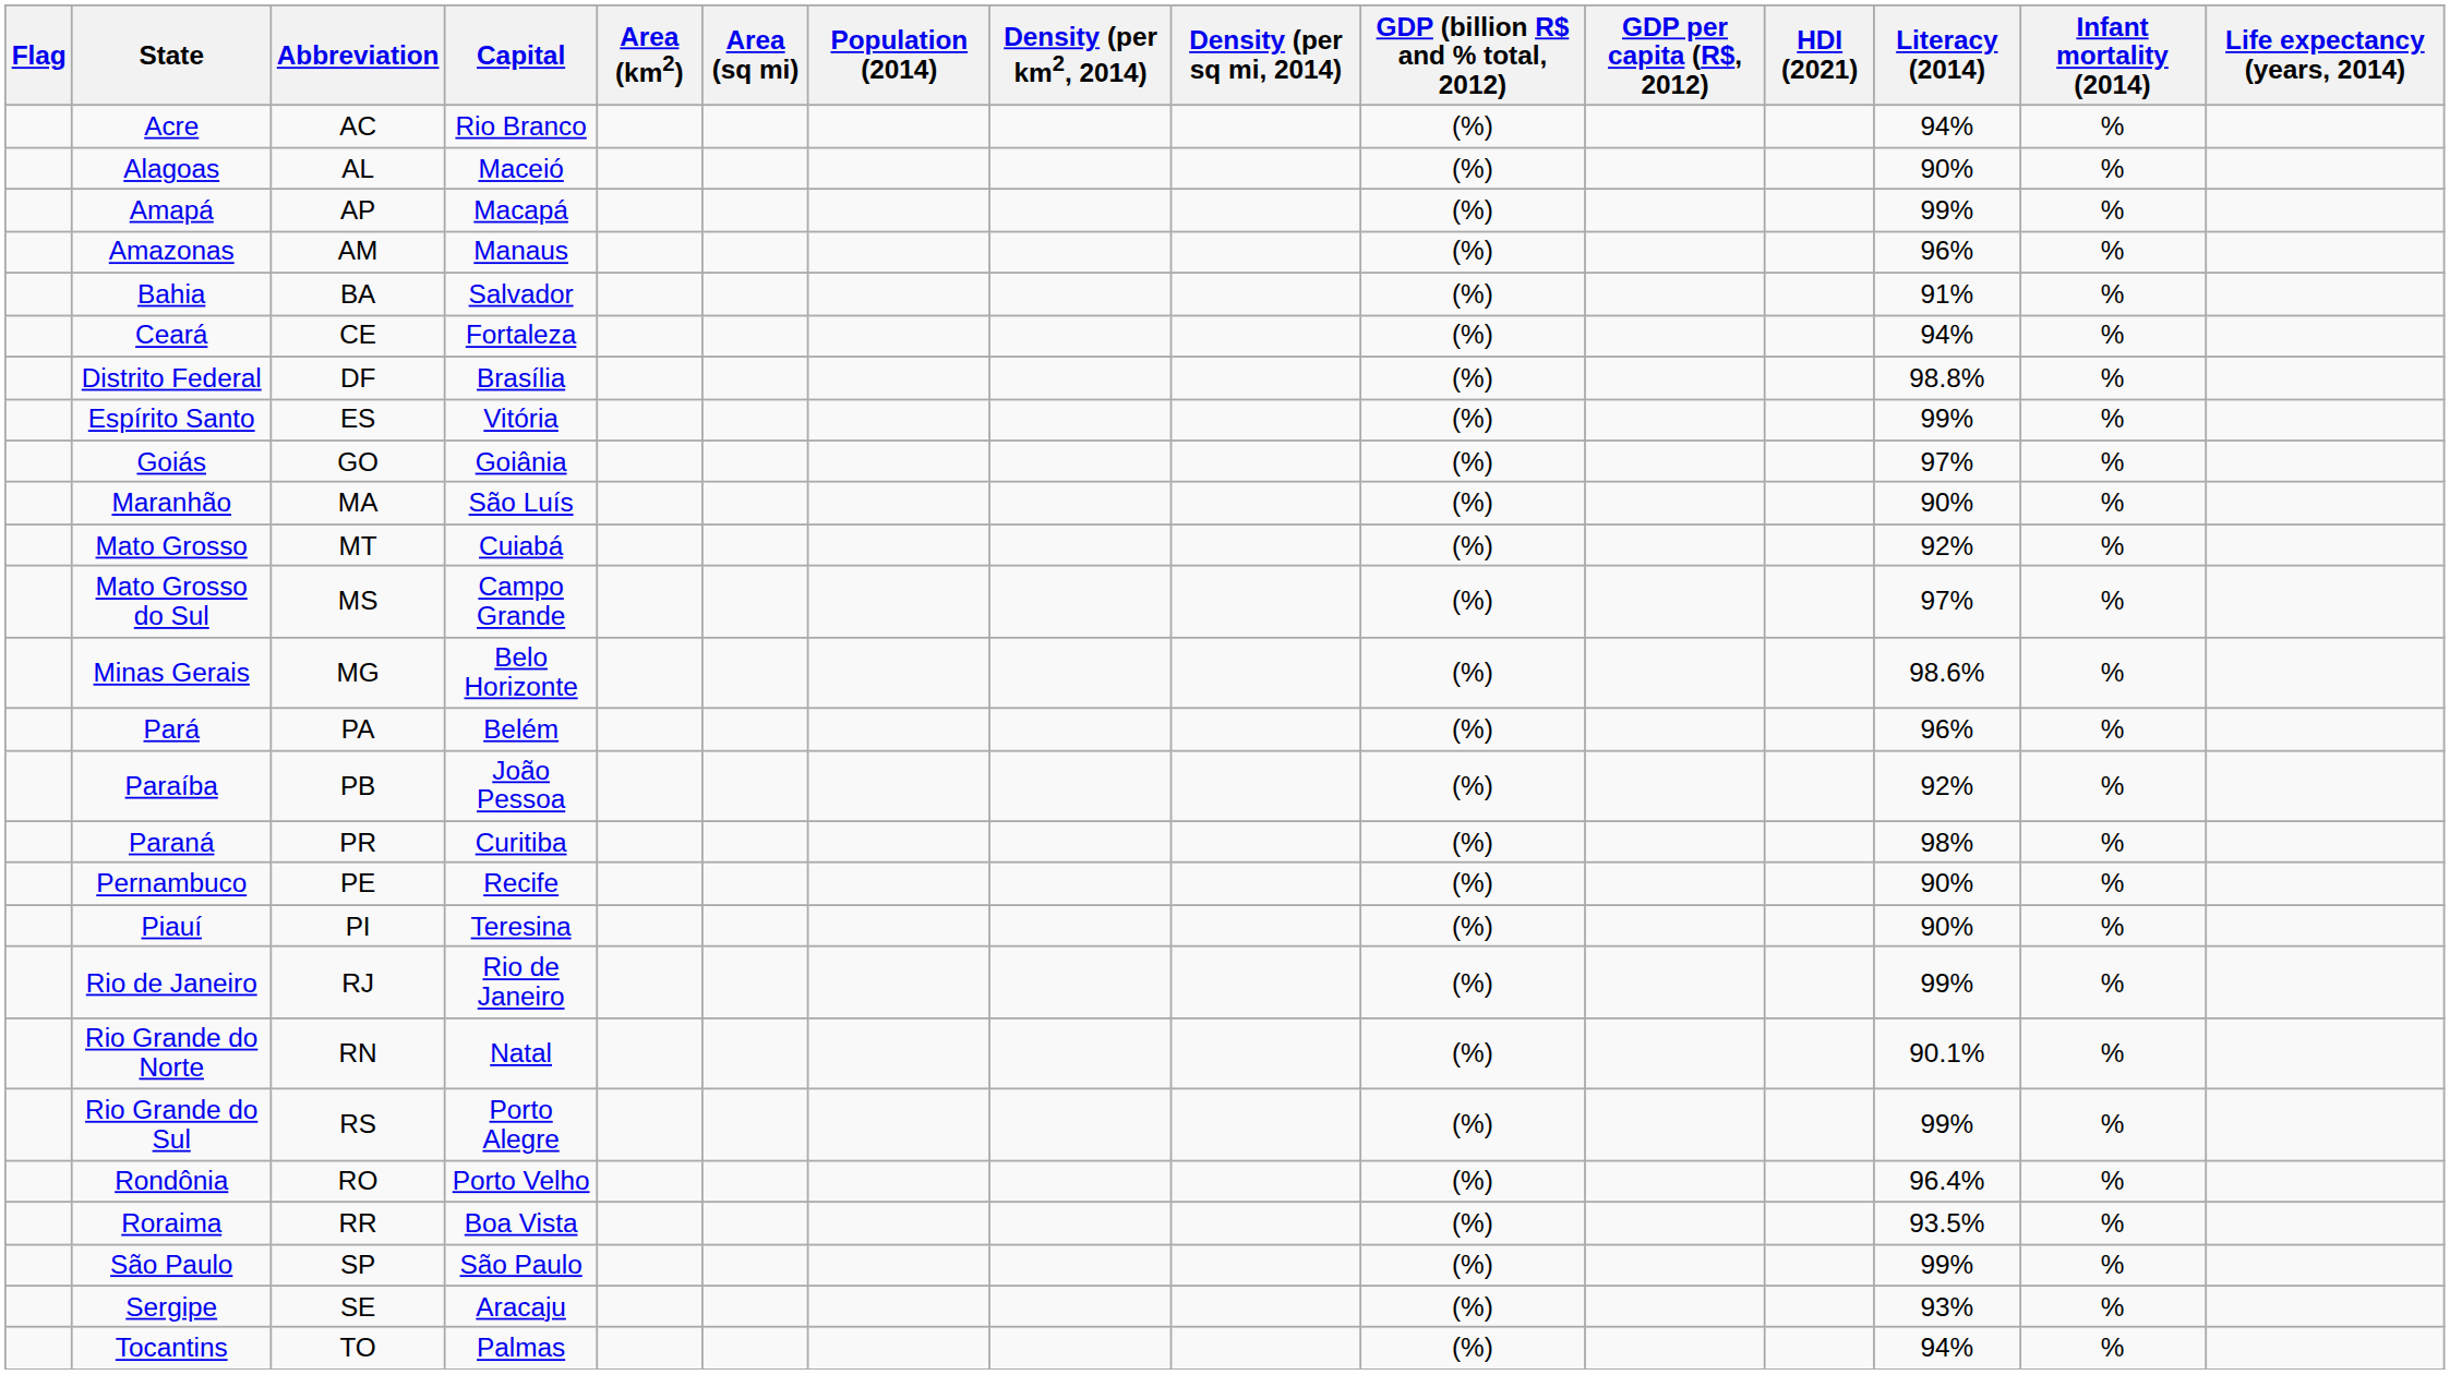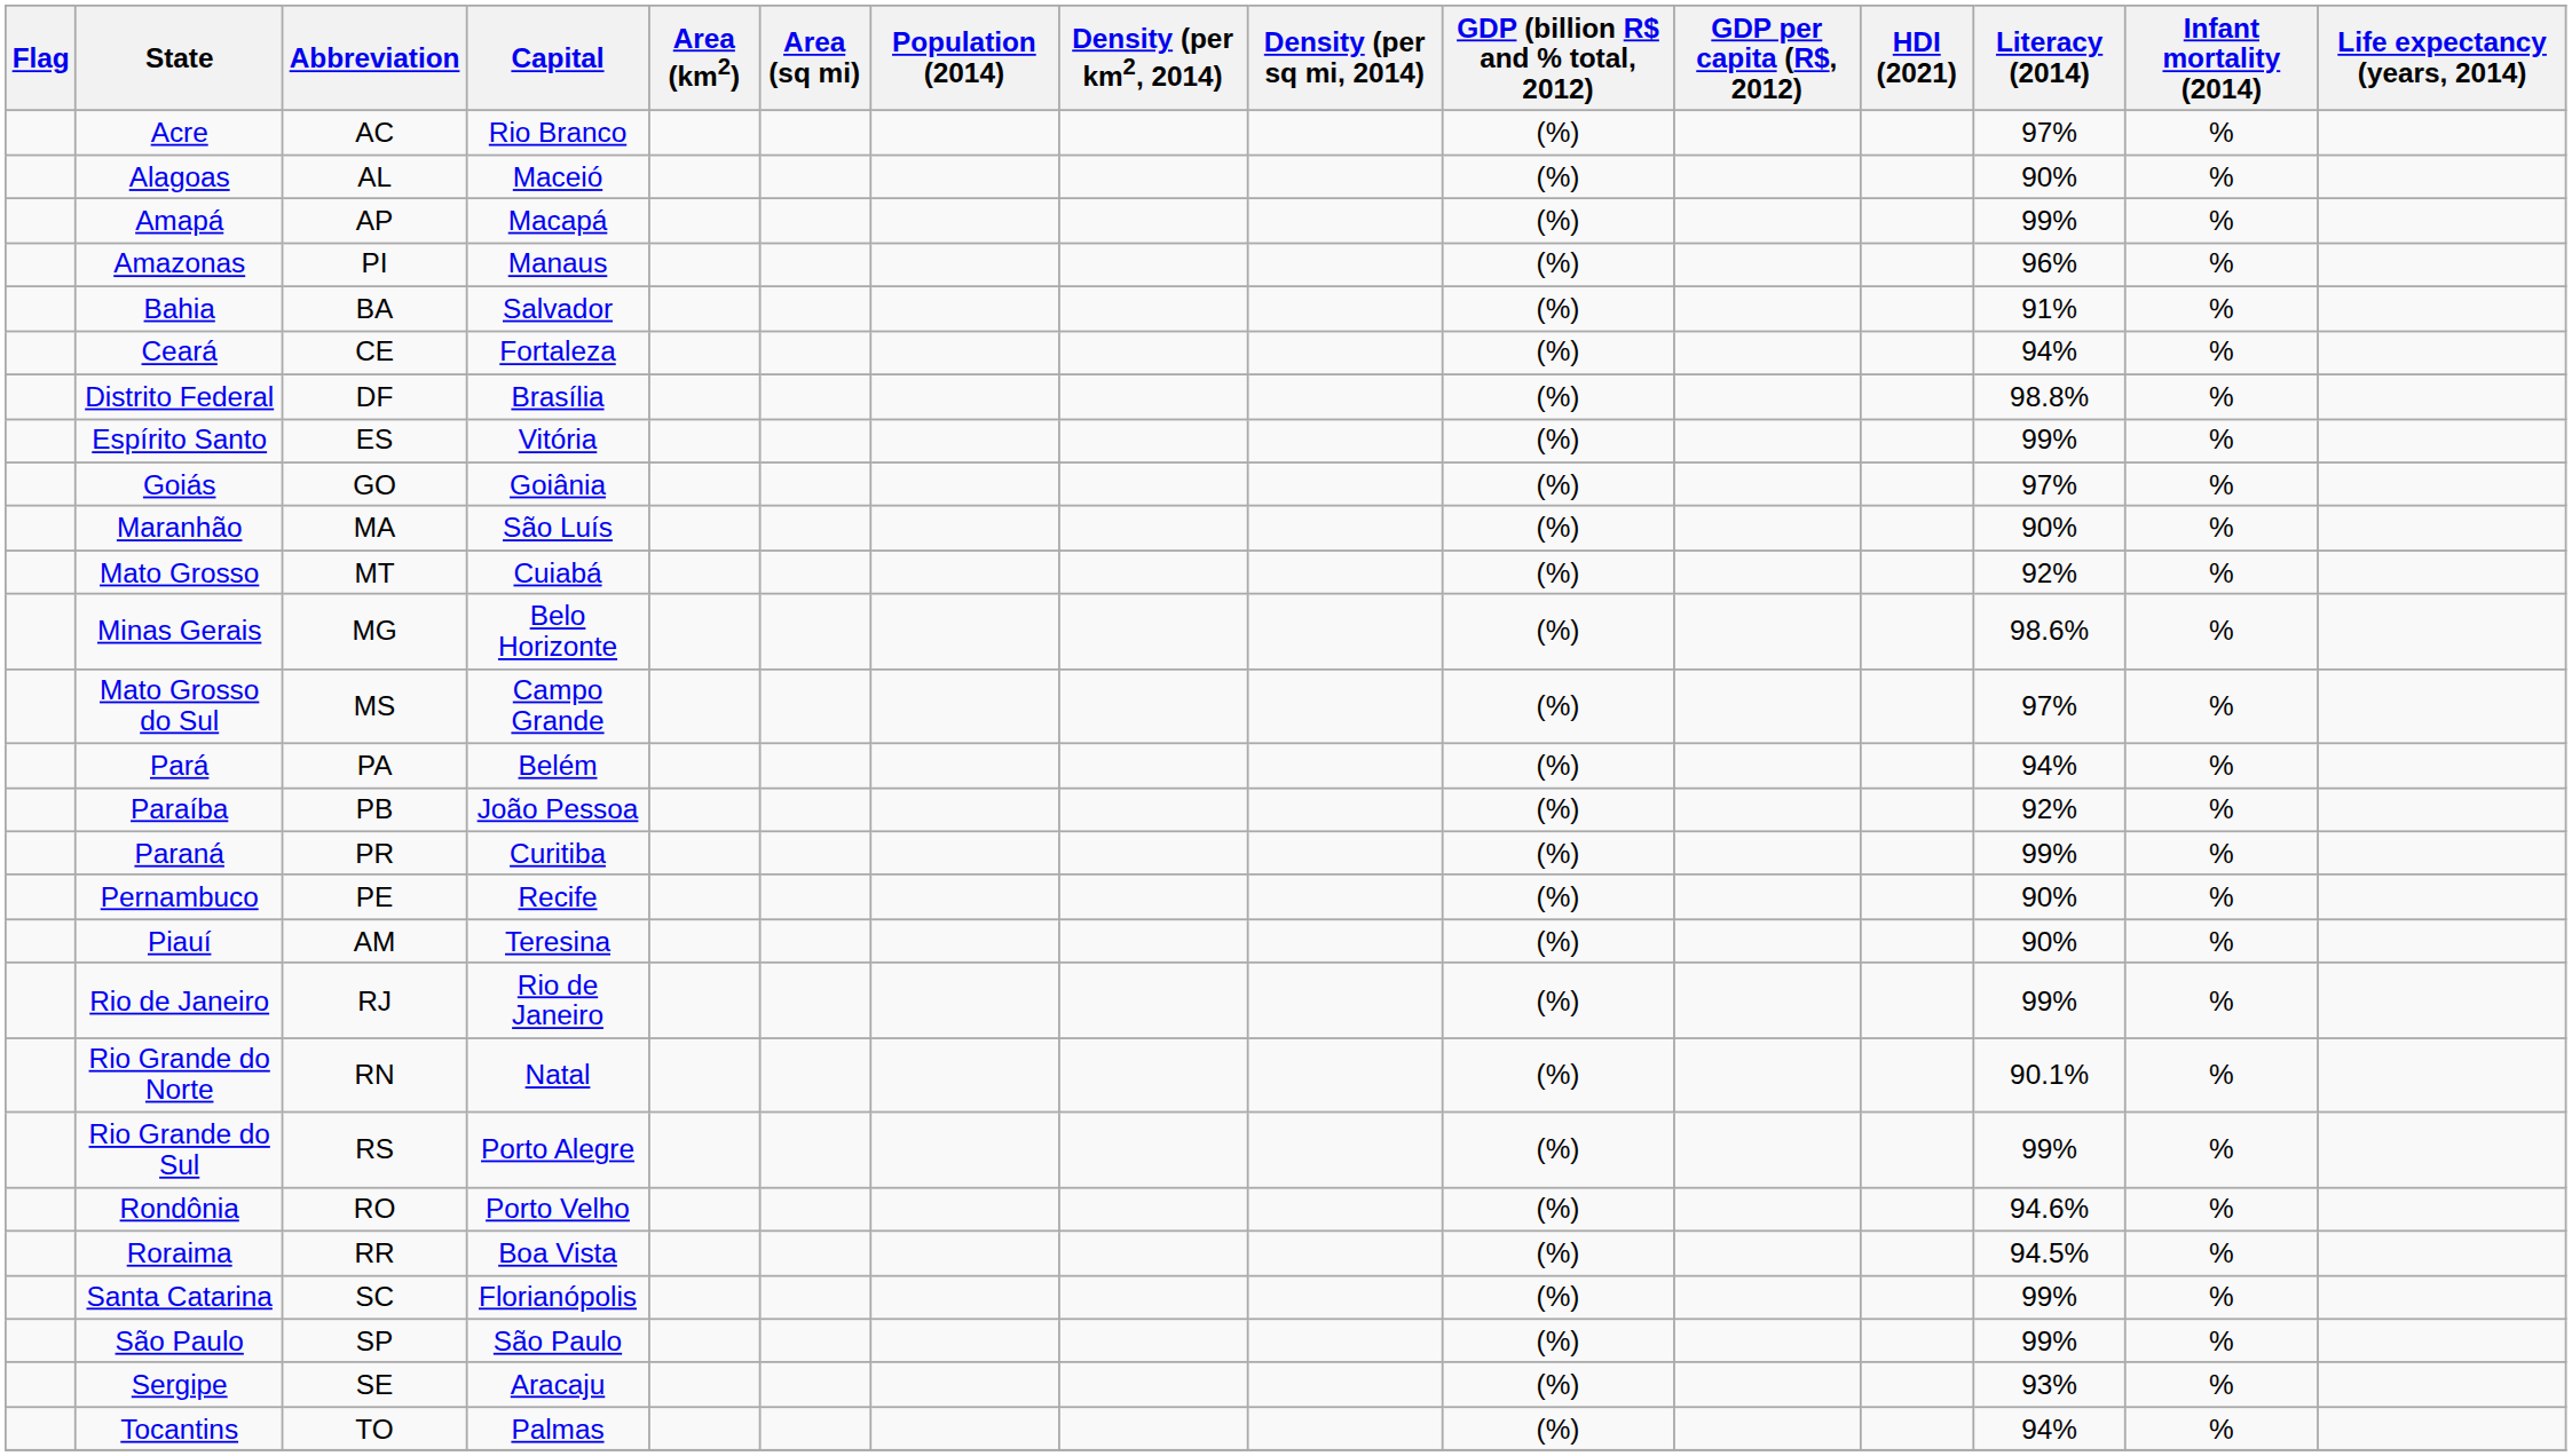Acre | Literacy (2014): 94% -> 97%
Amazonas | Abbreviation: AM -> PI
rows swapped: Mato Grosso do Sul <-> Minas Gerais
Pará | Literacy (2014): 96% -> 94%
Paraná | Literacy (2014): 98% -> 99%
Piauí | Abbreviation: PI -> AM
Rondônia | Literacy (2014): 96.4% -> 94.6%
Roraima | Literacy (2014): 93.5% -> 94.5%
+ row: Santa Catarina | SC | Florianópolis | (%) | 99% | %
